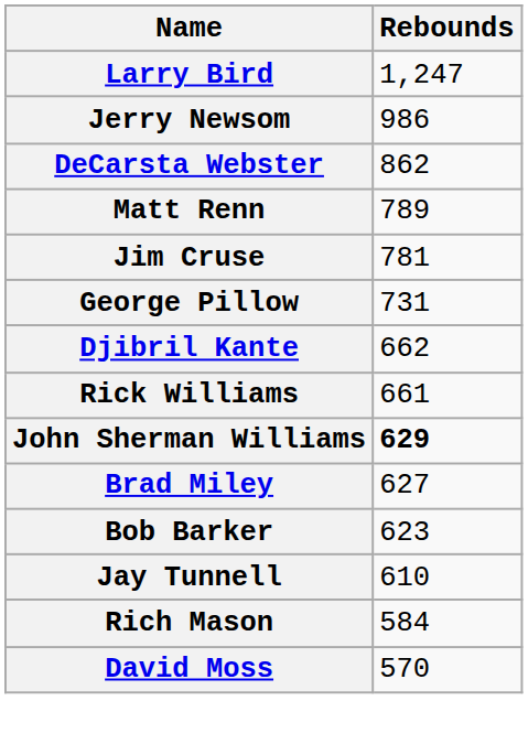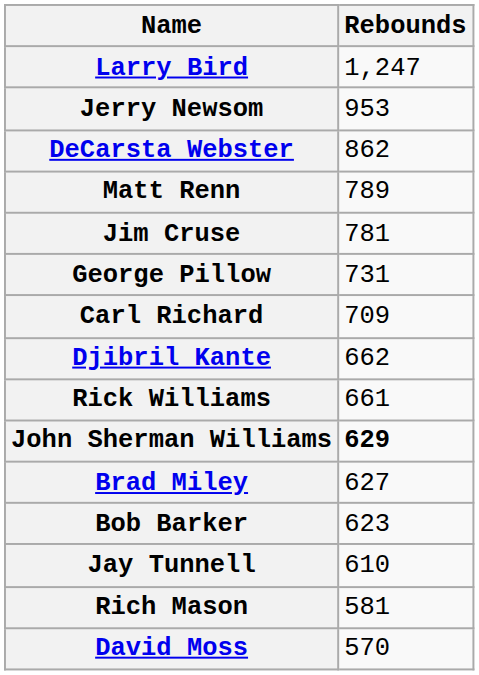Jerry Newsom | Rebounds: 986 -> 953
+ row: Carl Richard | 709
Rich Mason | Rebounds: 584 -> 581
